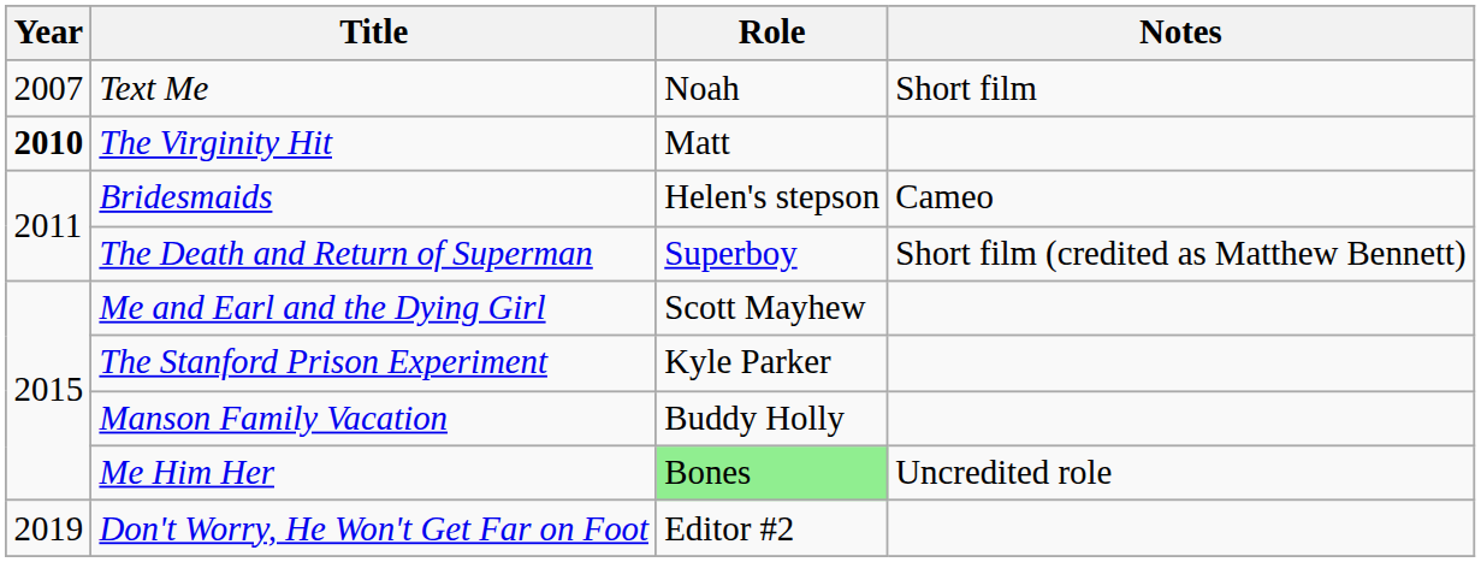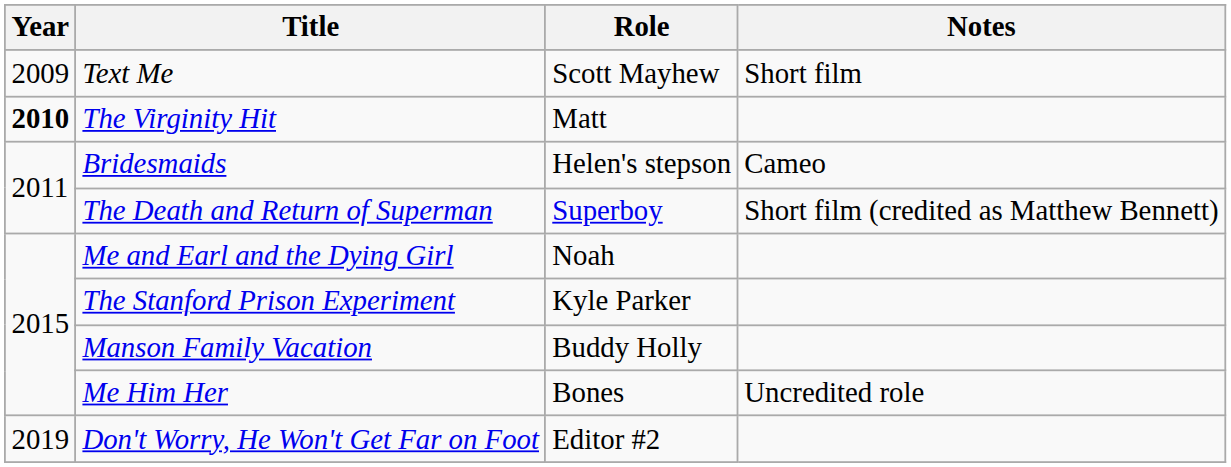Text Me | Year: 2007 -> 2009
Text Me | Role: Noah -> Scott Mayhew
Me and Earl and the Dying Girl | Role: Scott Mayhew -> Noah
Me Him Her | Role: lightgreen background -> no background
